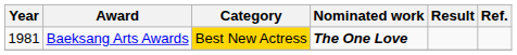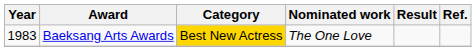Baeksang Arts Awards | Year: 1981 -> 1983
Baeksang Arts Awards | Nominated work: bold -> normal
